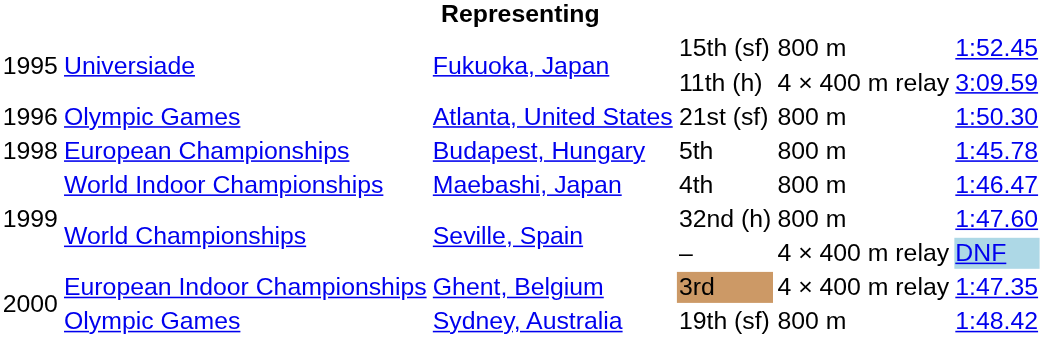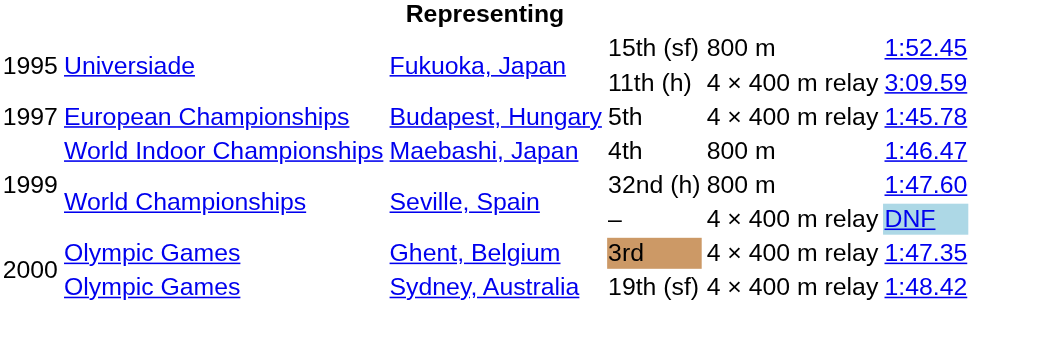- row: 1996 | Olympic Games | Atlanta, United States | 21st (sf) | 800 m | 1:50.30
5th | column 1: 1998 -> 1997
5th | column 5: 800 m -> 4 × 400 m relay
3rd | column 2: European Indoor Championships -> Olympic Games
19th (sf) | column 5: 800 m -> 4 × 400 m relay
